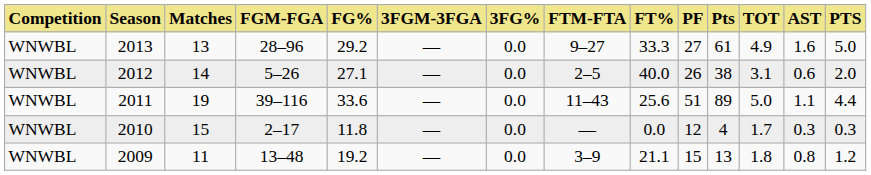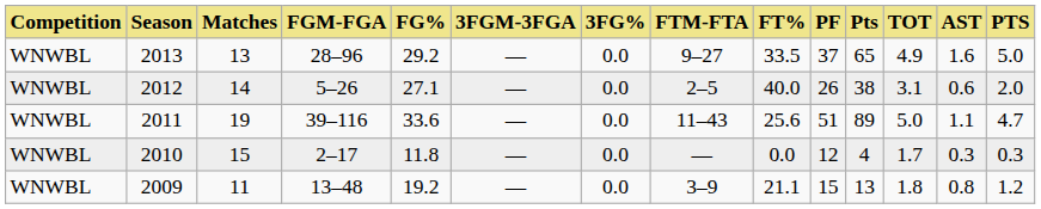2013 | FT%: 33.3 -> 33.5
2013 | PF: 27 -> 37
2013 | Pts: 61 -> 65
2011 | PTS: 4.4 -> 4.7
